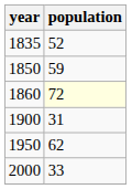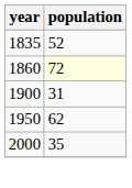- row: 1850 | 59
2000 | population: 33 -> 35
